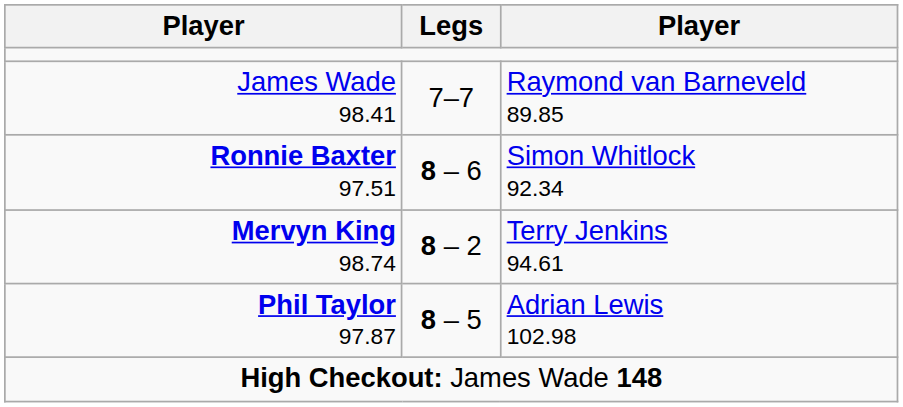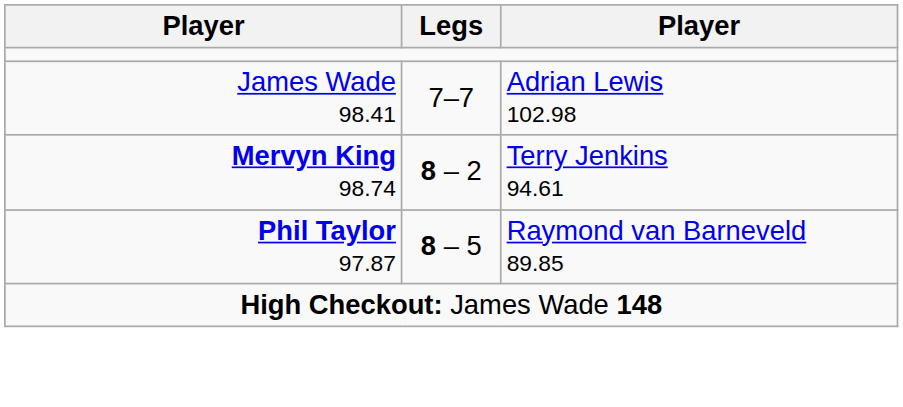James Wade 98.41 | column 3: Raymond van Barneveld 89.85 -> Adrian Lewis 102.98
- row: Ronnie Baxter 97.51 | 8 – 6 | Simon Whitlock 92.34
Phil Taylor 97.87 | column 3: Adrian Lewis 102.98 -> Raymond van Barneveld 89.85
